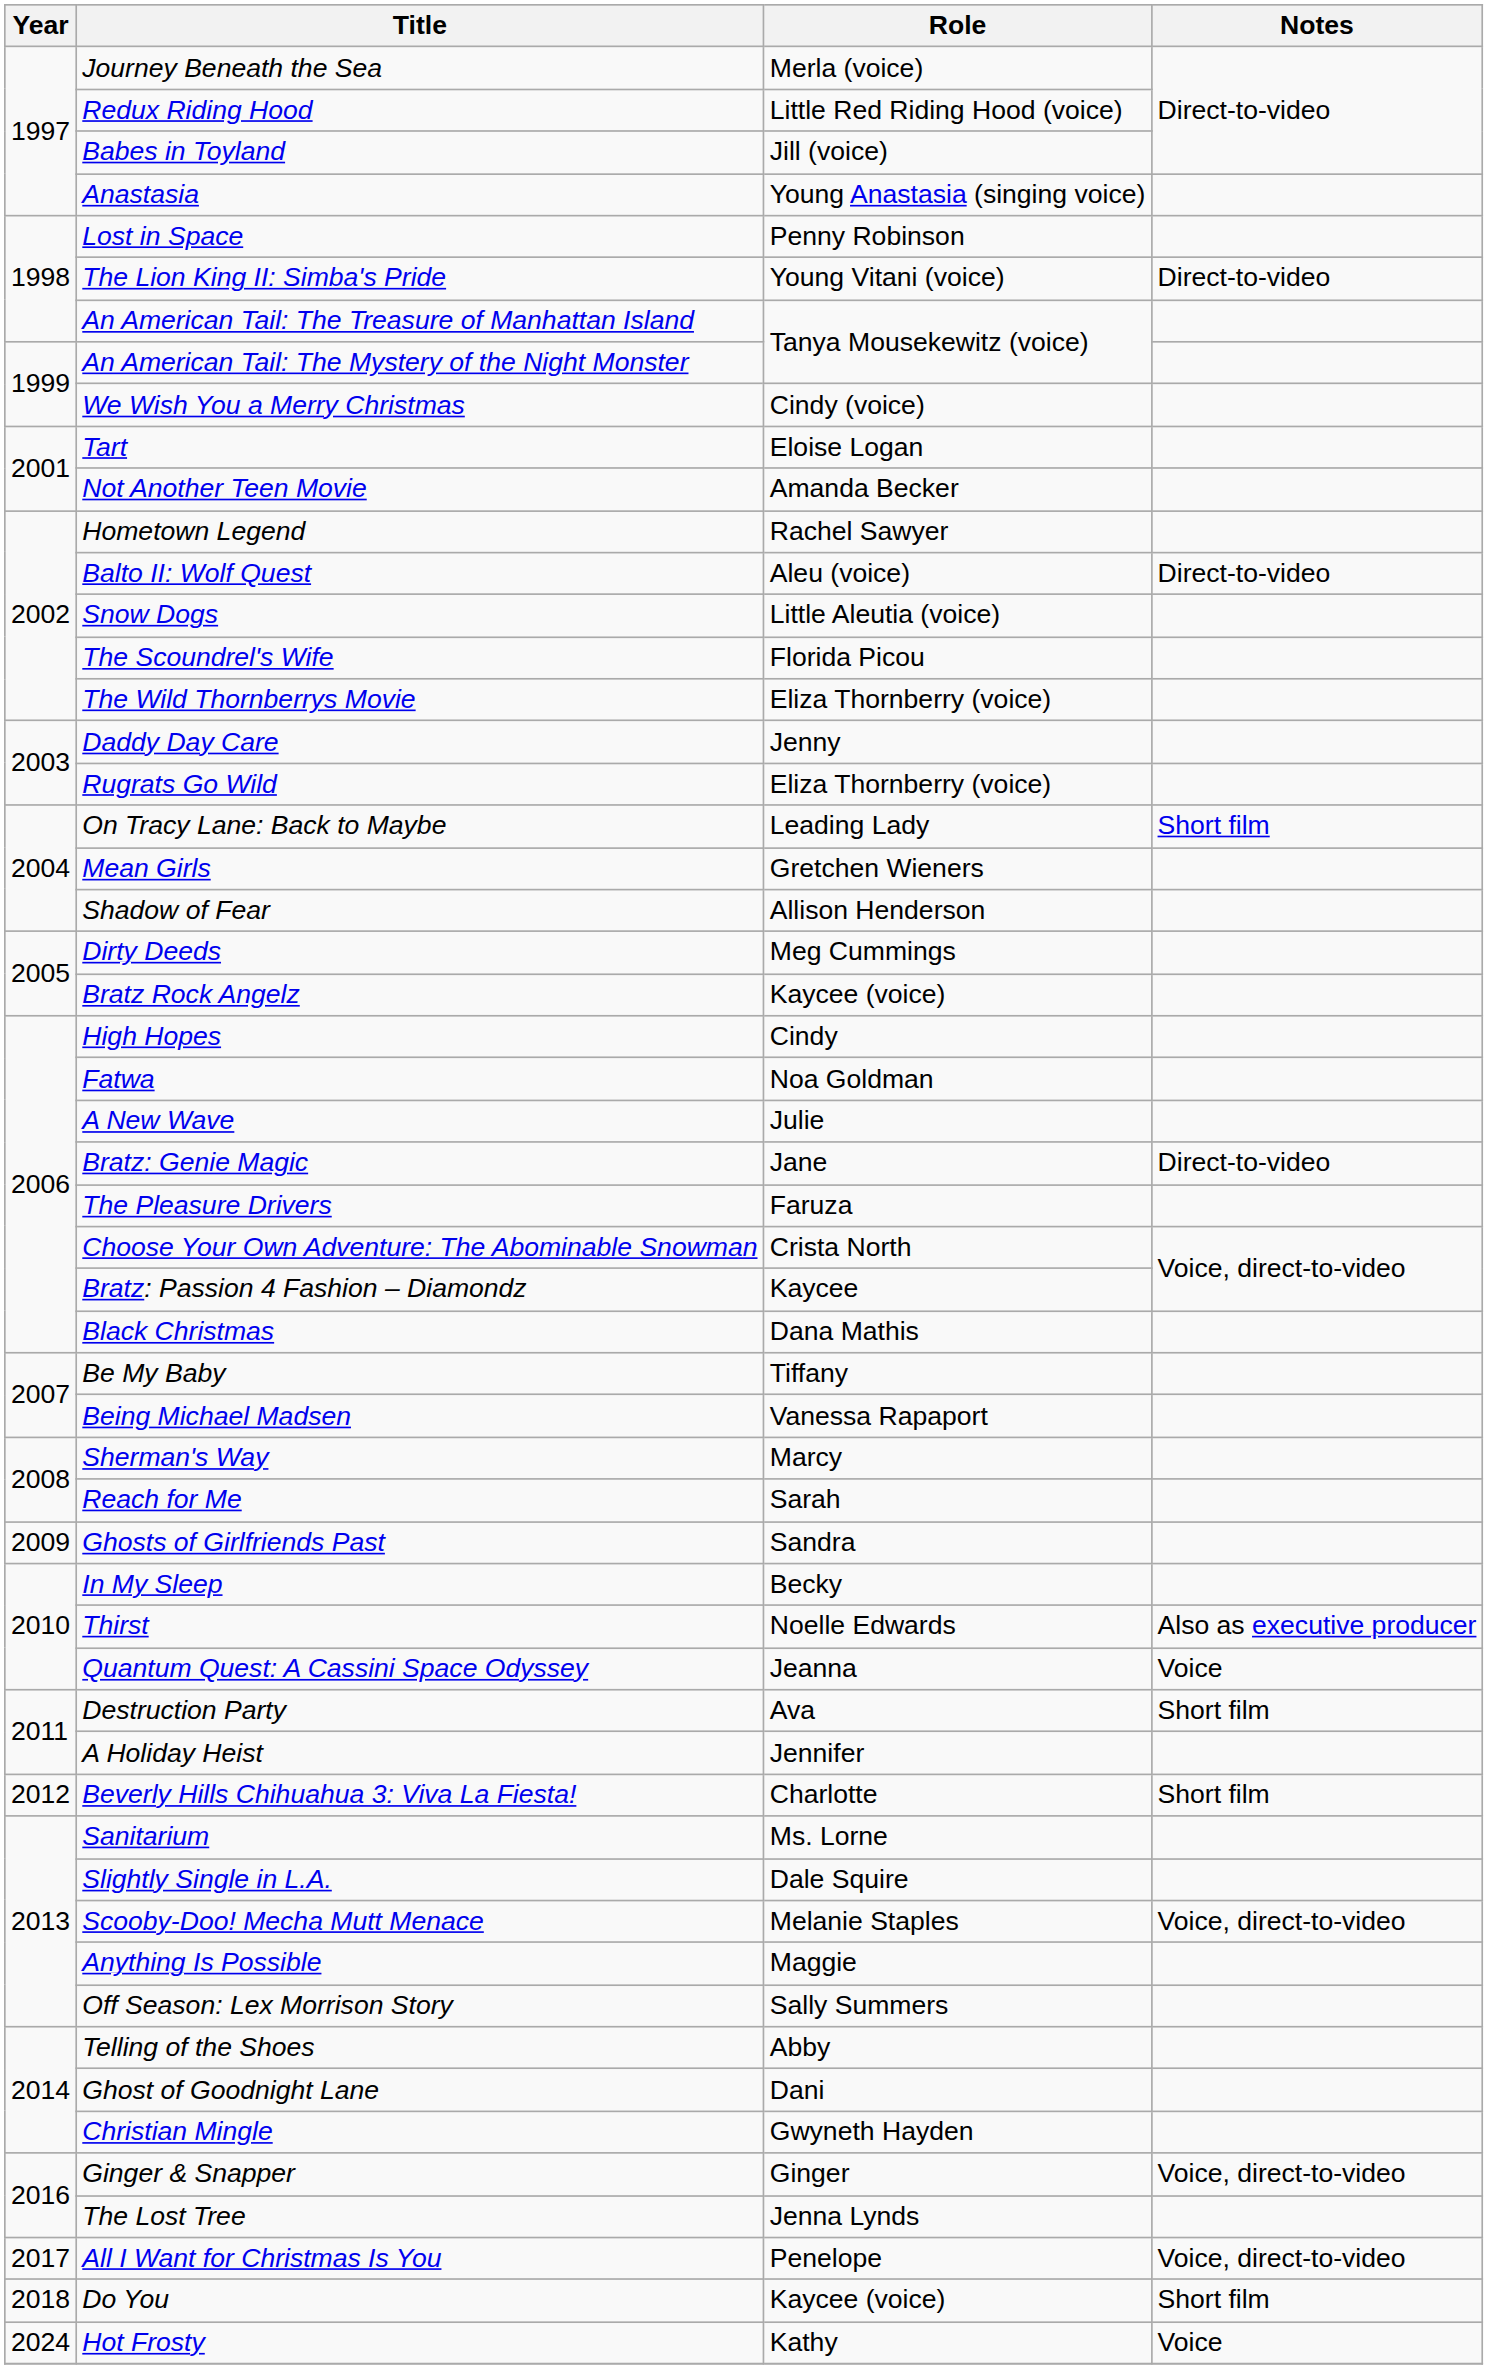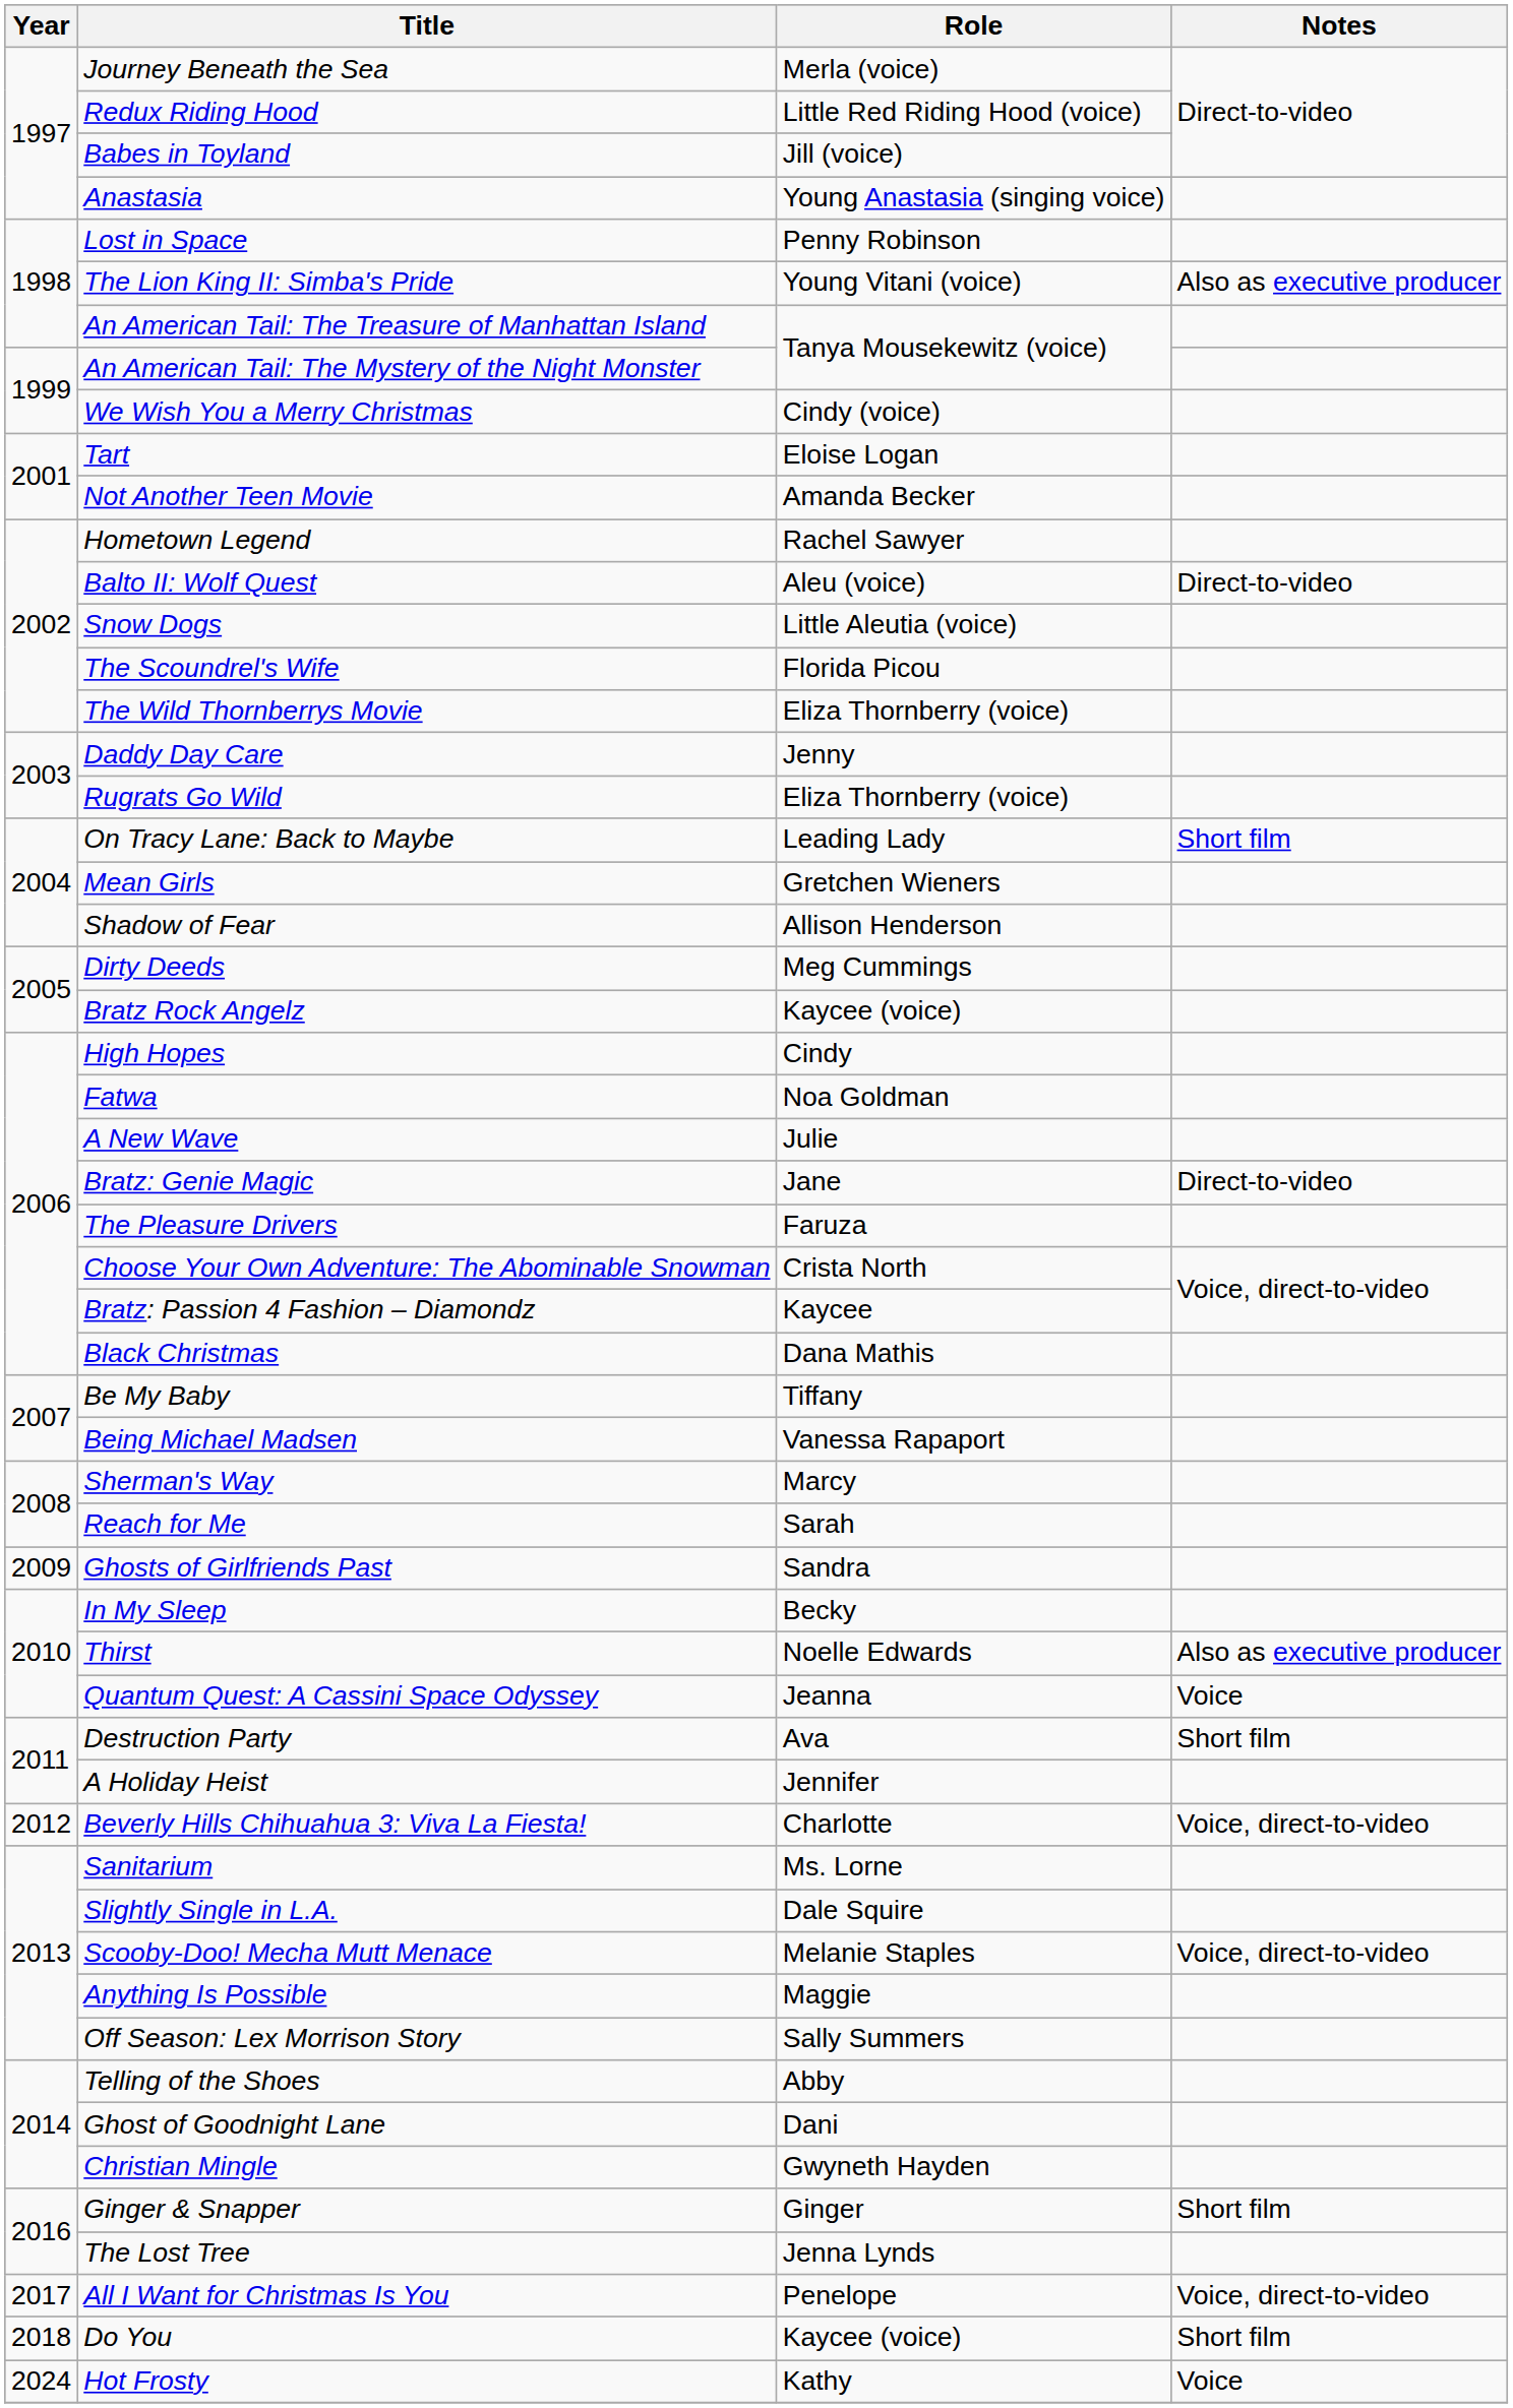The Lion King II: Simba's Pride | Notes: Direct-to-video -> Also as executive producer
Beverly Hills Chihuahua 3: Viva La Fiesta! | Notes: Short film -> Voice, direct-to-video
Ginger & Snapper | Notes: Voice, direct-to-video -> Short film
